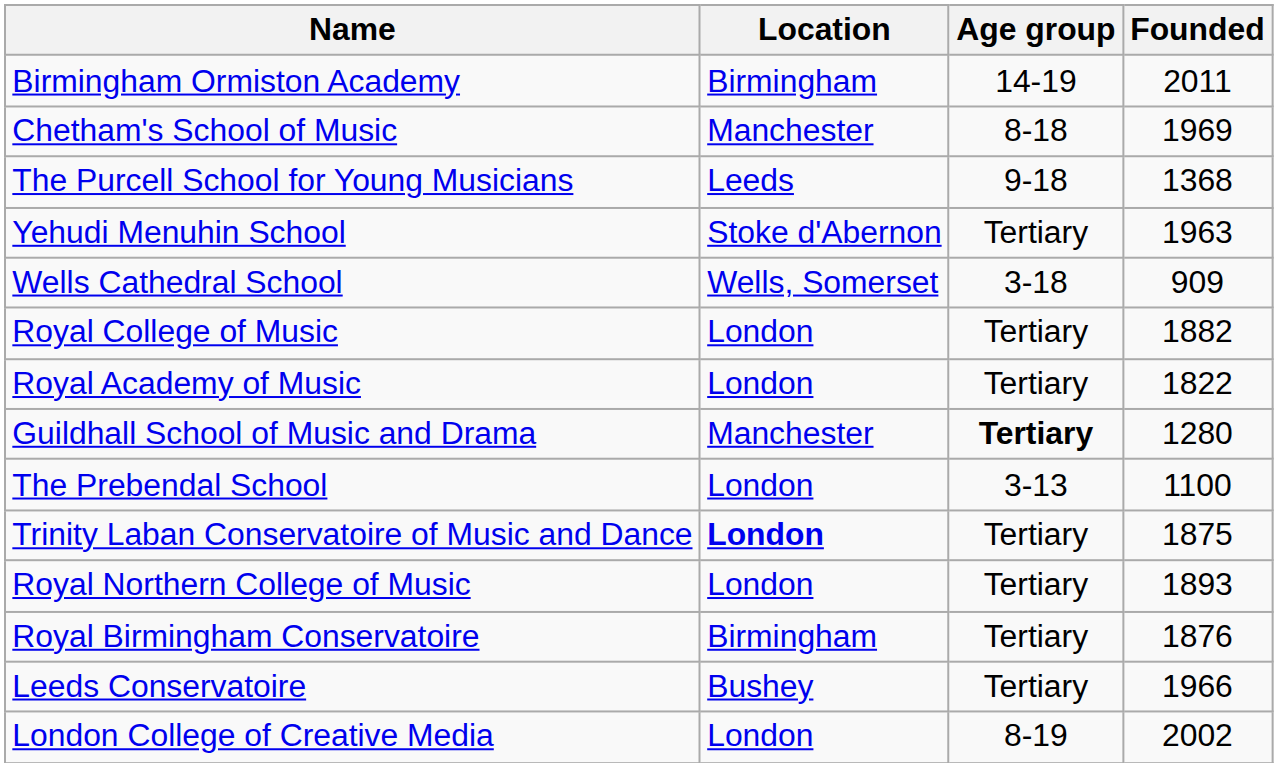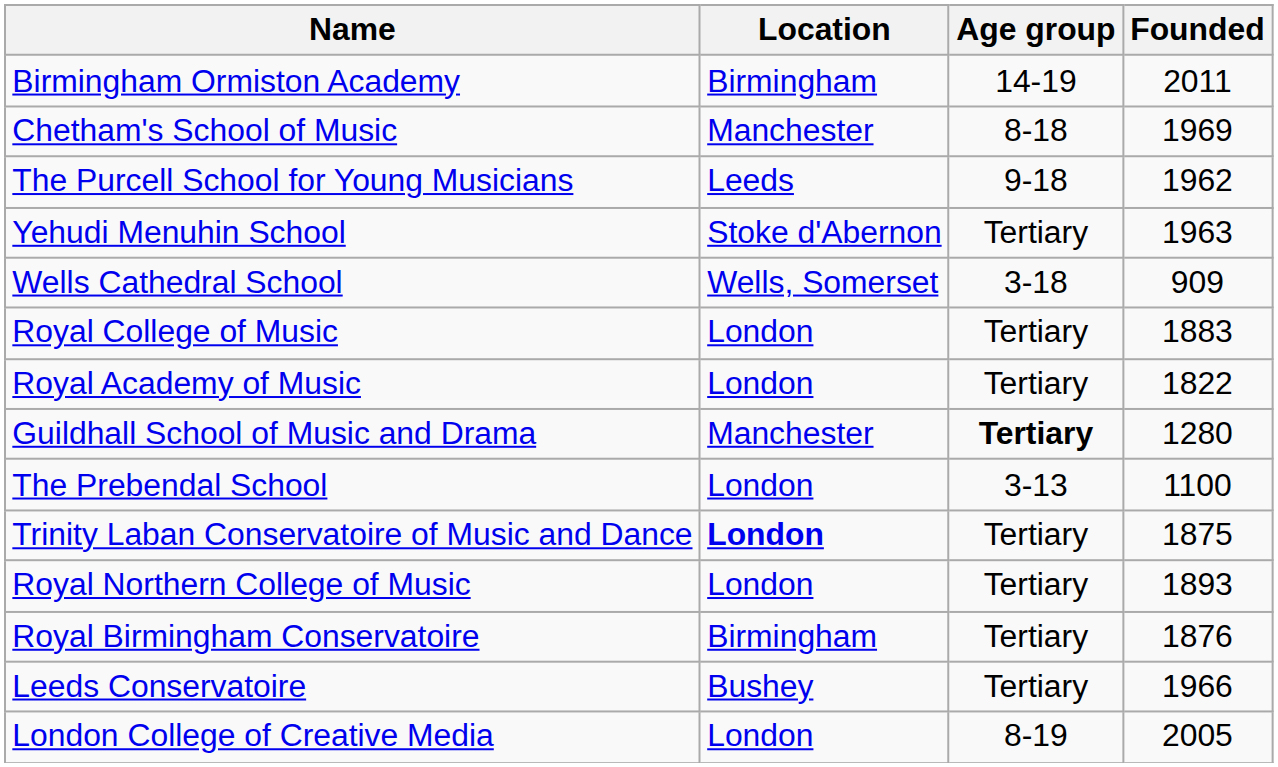The Purcell School for Young Musicians | Founded: 1368 -> 1962
Royal College of Music | Founded: 1882 -> 1883
London College of Creative Media | Founded: 2002 -> 2005
